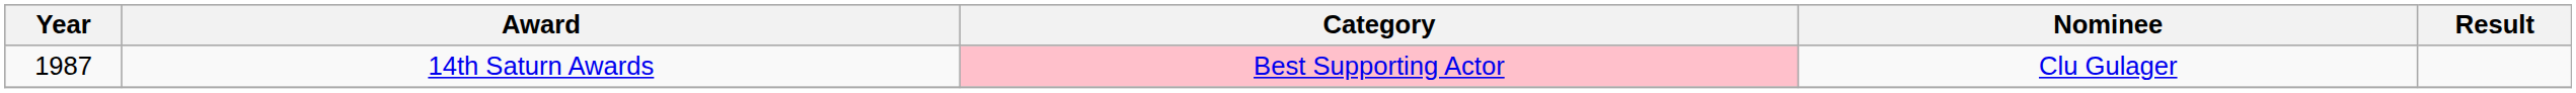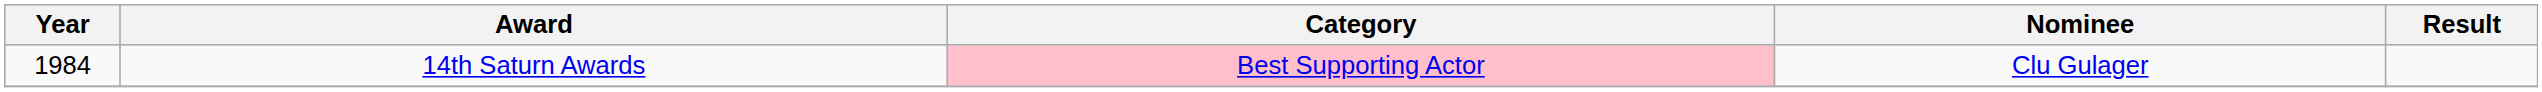14th Saturn Awards | Year: 1987 -> 1984
